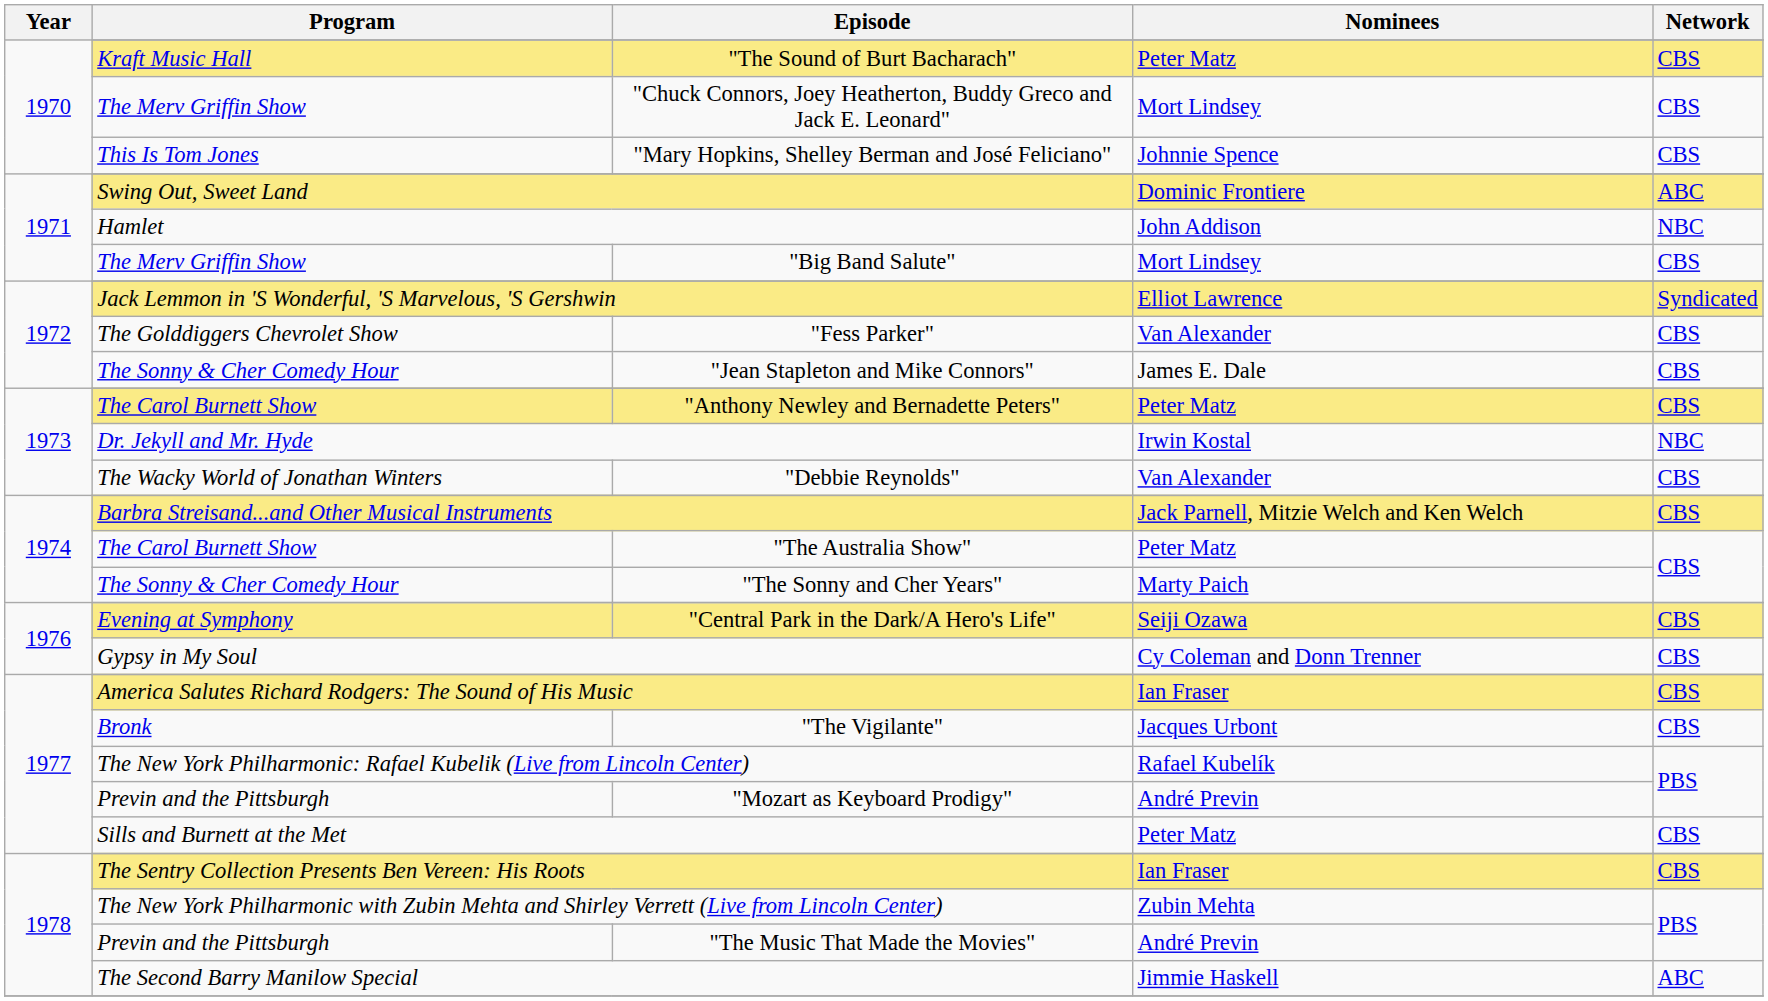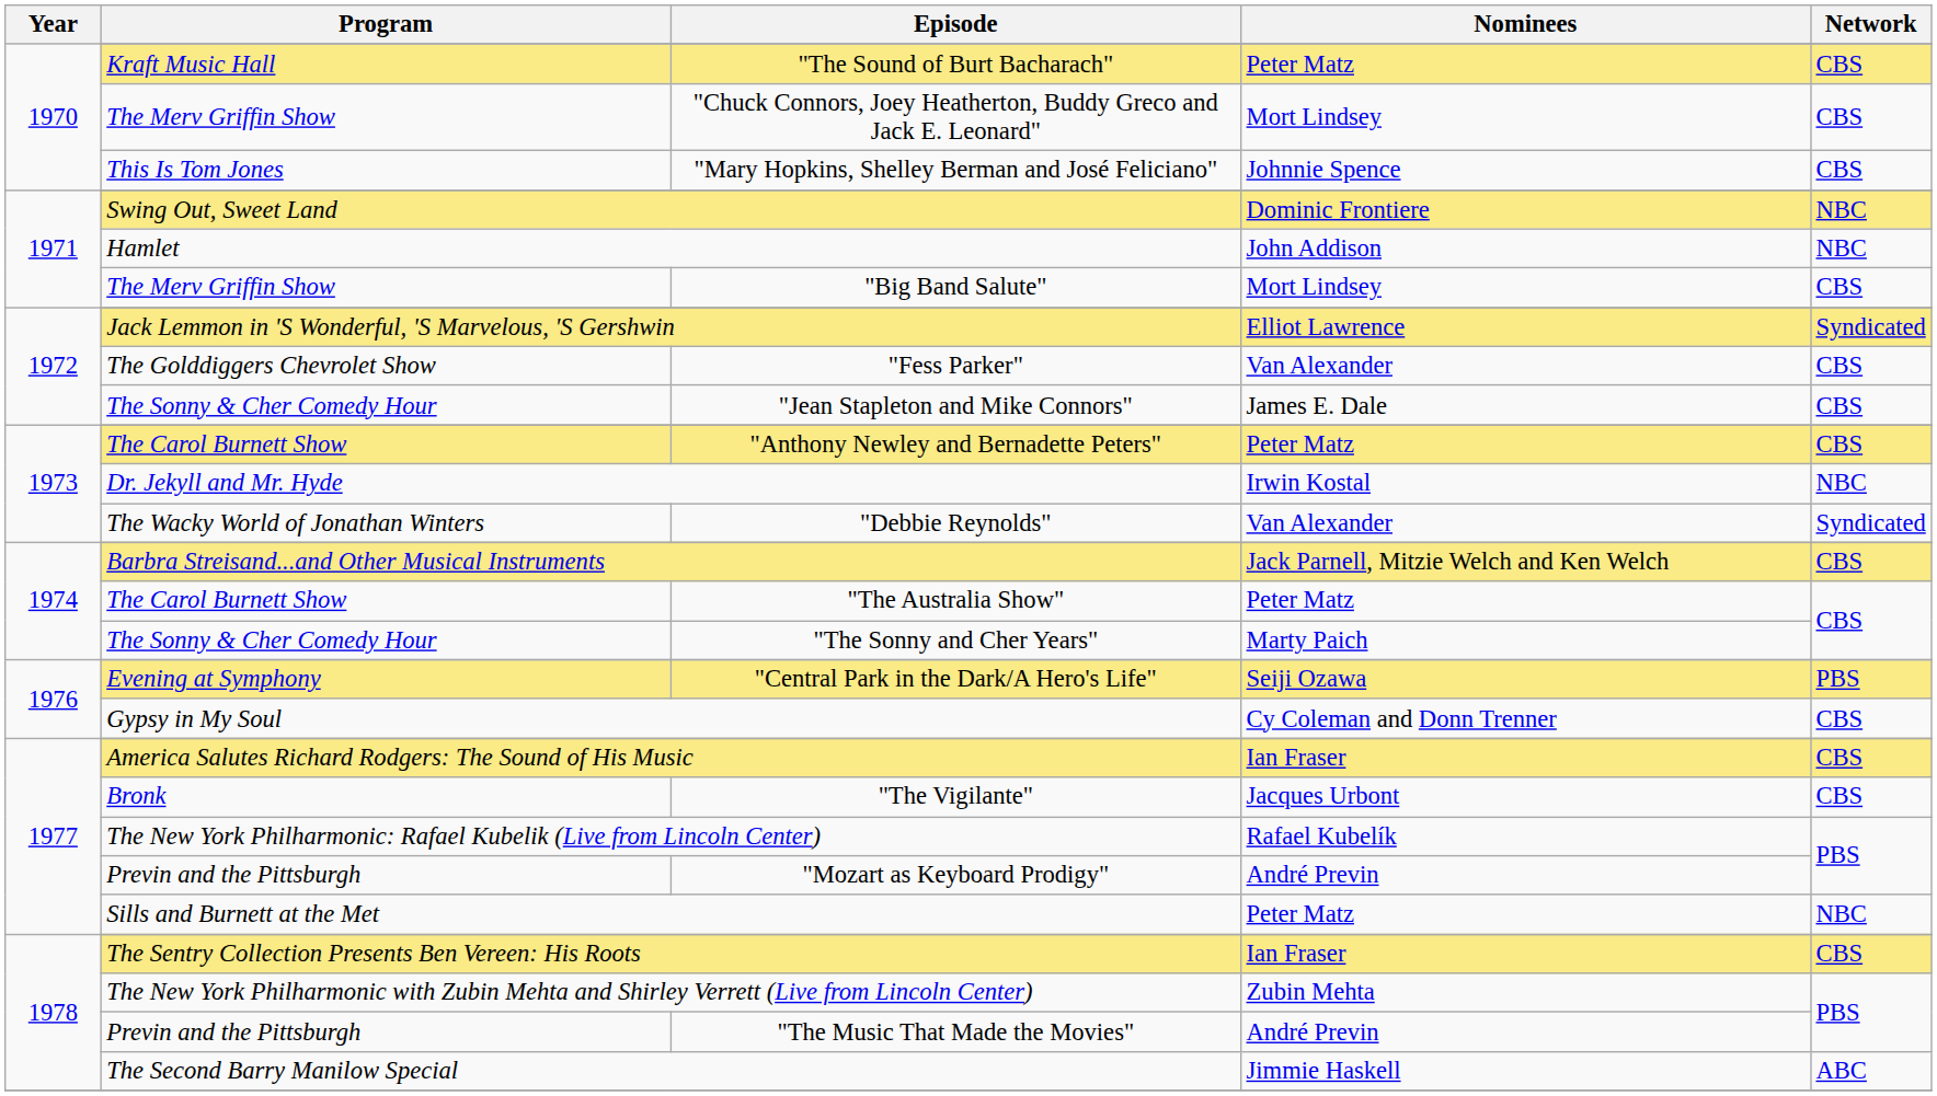Swing Out, Sweet Land | Network: ABC -> NBC
"Debbie Reynolds" | Network: CBS -> Syndicated
"Central Park in the Dark/A Hero's Life" | Network: CBS -> PBS
Sills and Burnett at the Met | Network: CBS -> NBC
